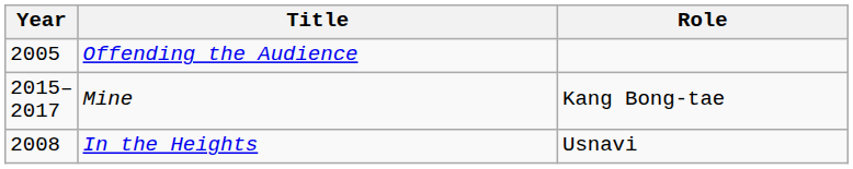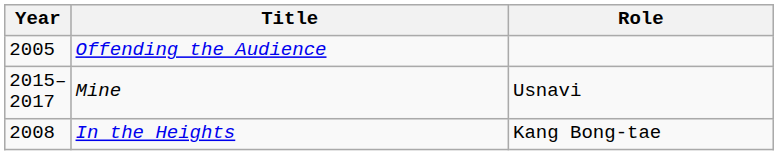Mine | Role: Kang Bong-tae -> Usnavi
In the Heights | Role: Usnavi -> Kang Bong-tae
